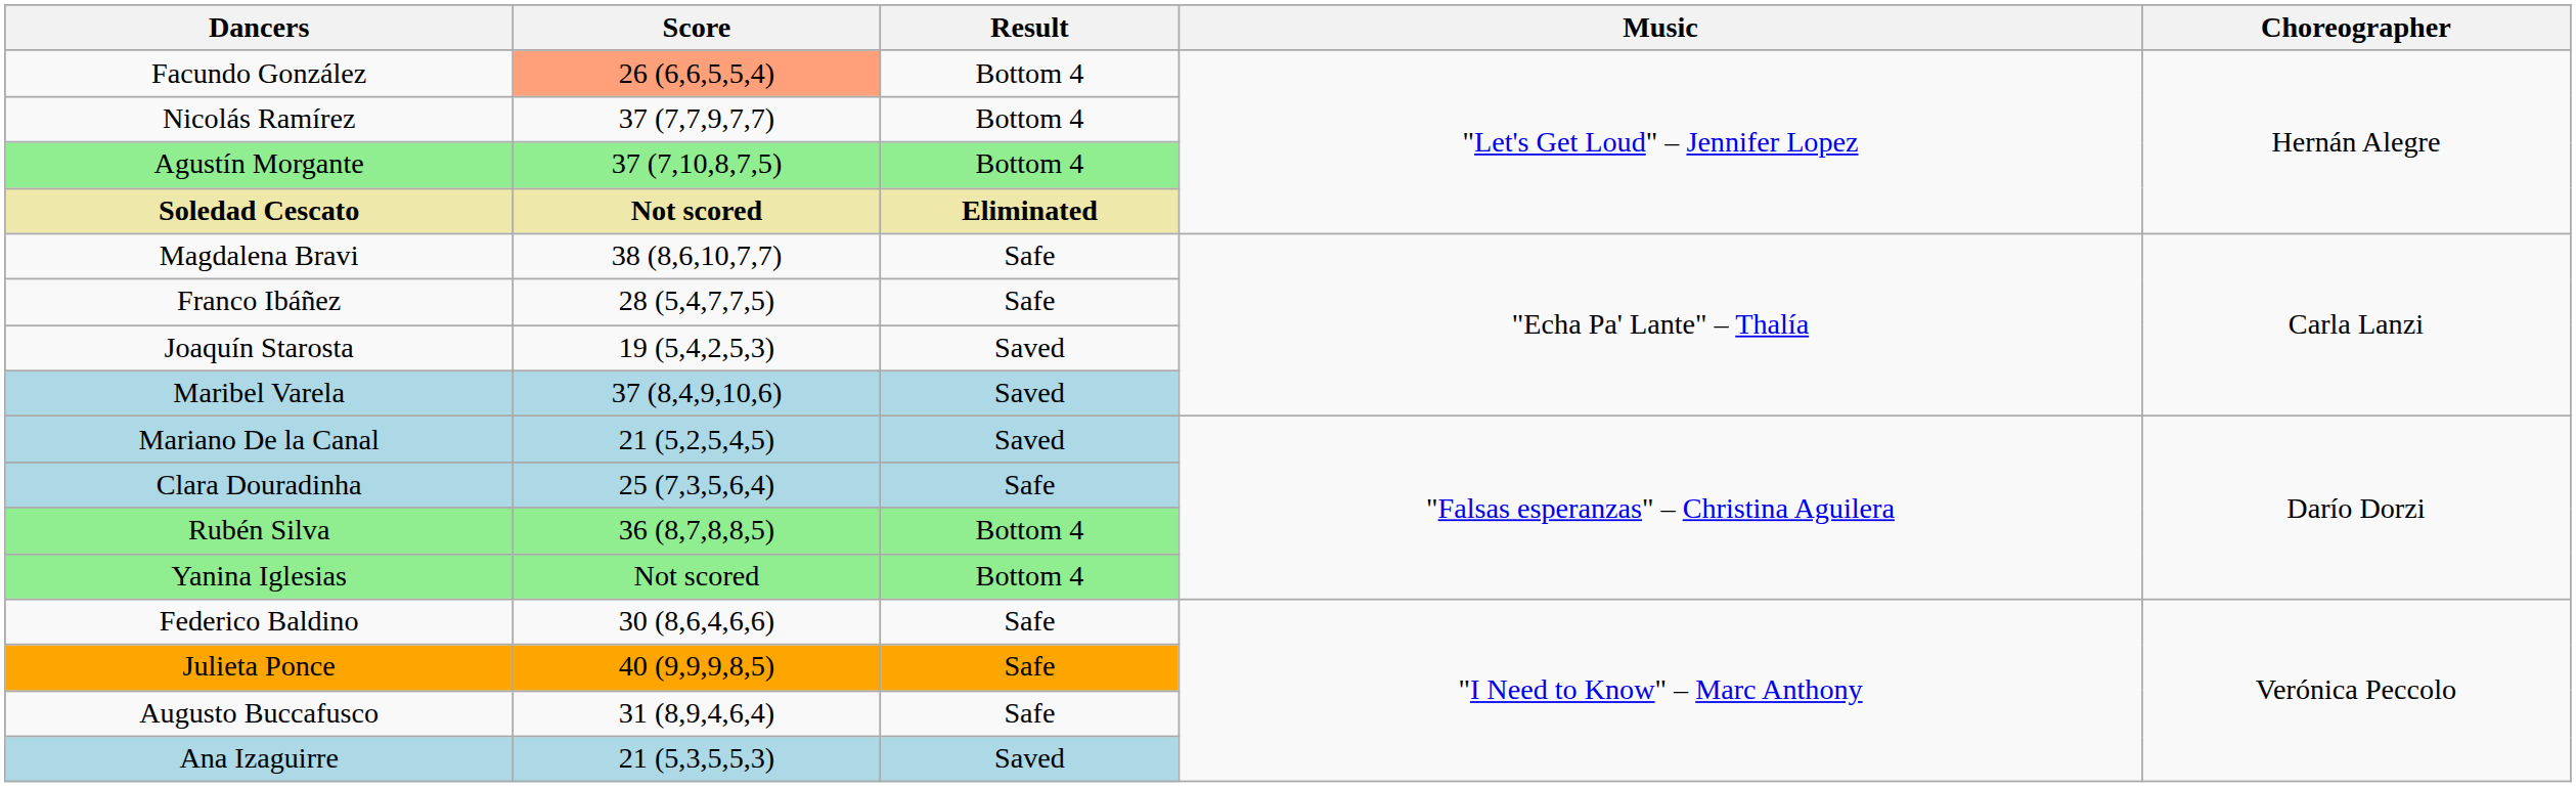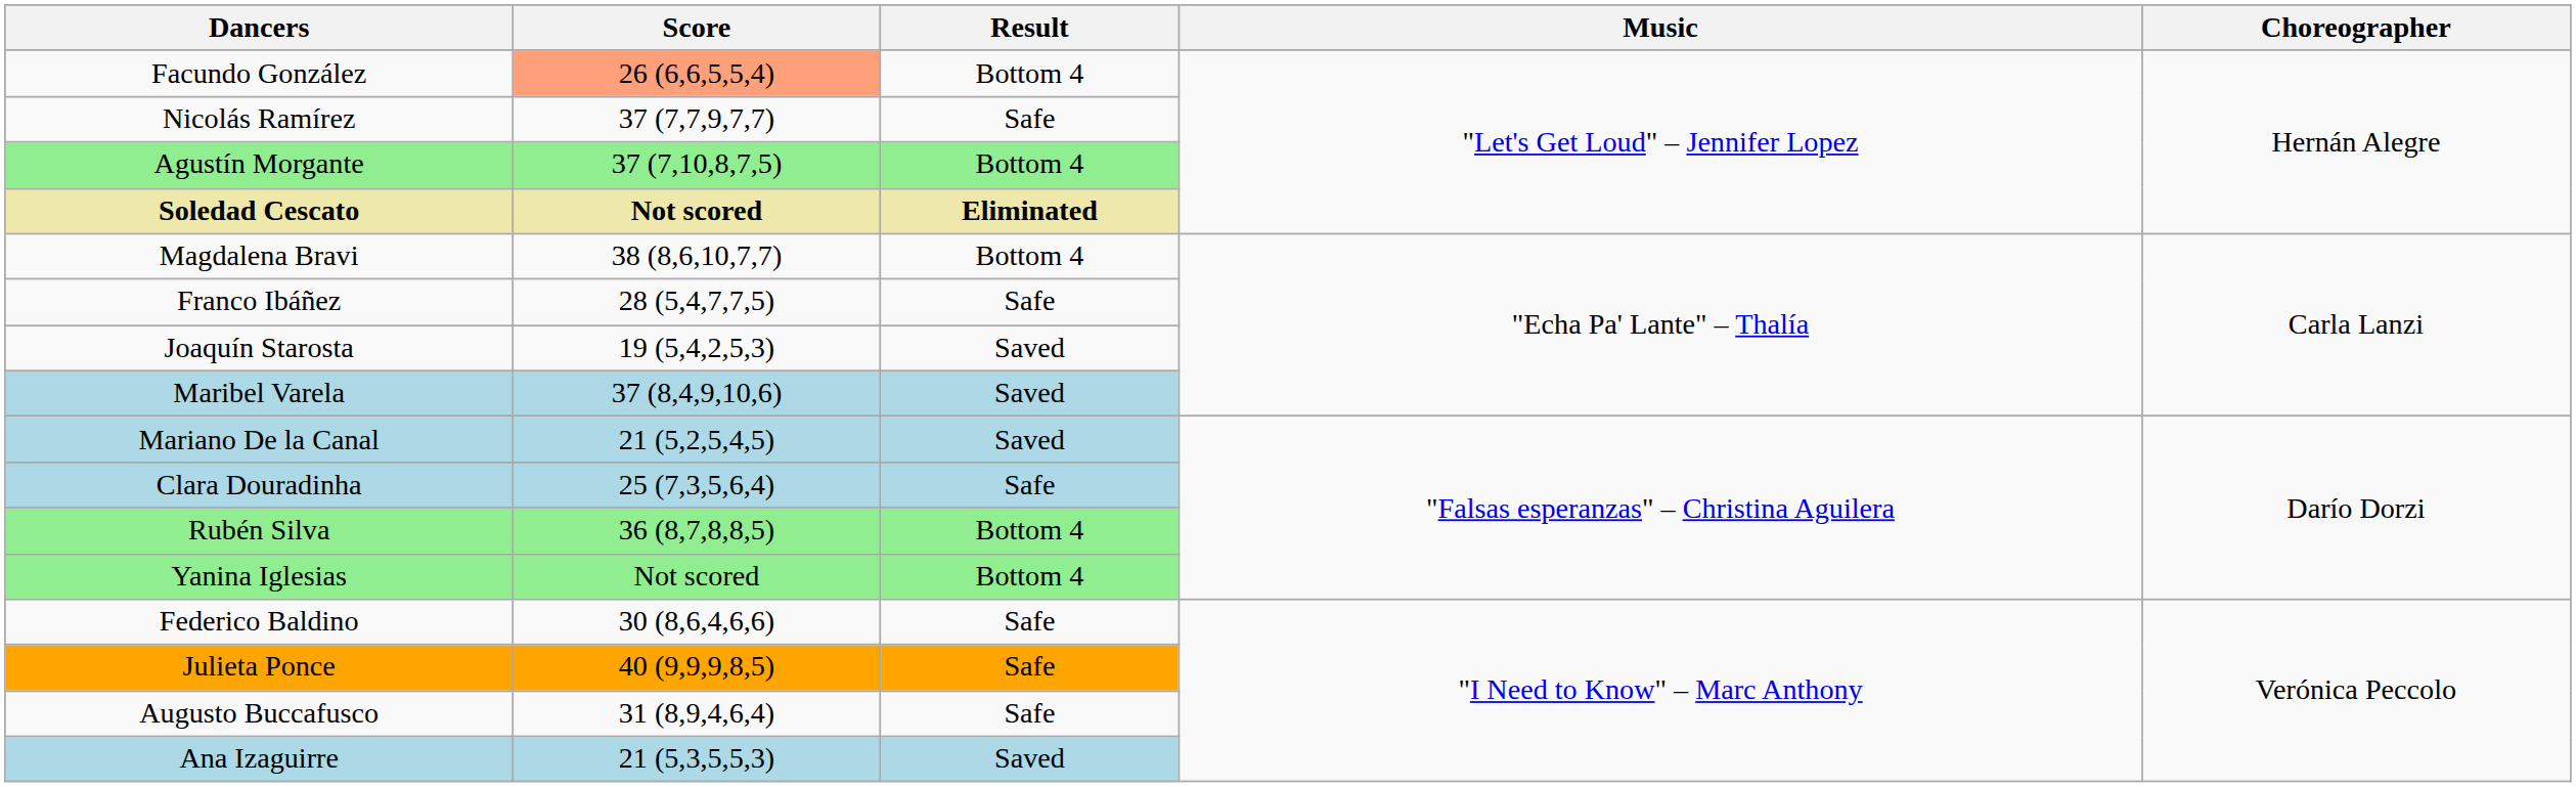Nicolás Ramírez | Result: Bottom 4 -> Safe
Magdalena Bravi | Result: Safe -> Bottom 4
